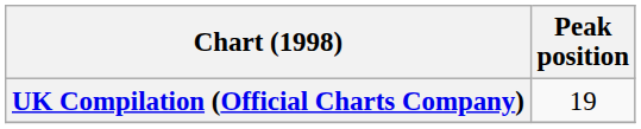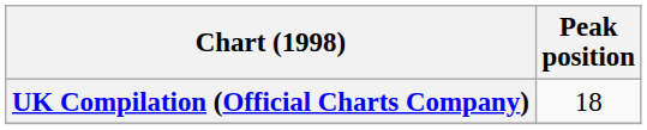UK Compilation (Official Charts Company) | Peak position: 19 -> 18
